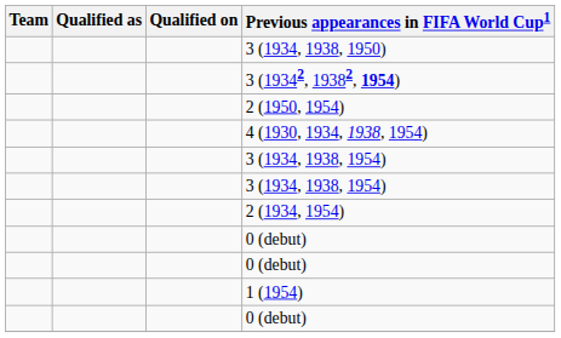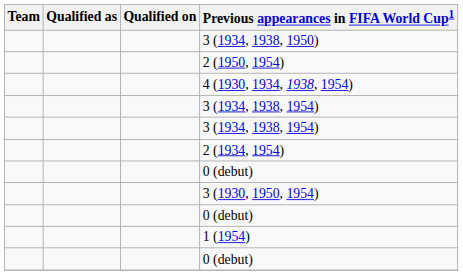- row: 3 (19342, 19382, 1954)
+ row: 3 (1930, 1950, 1954)
